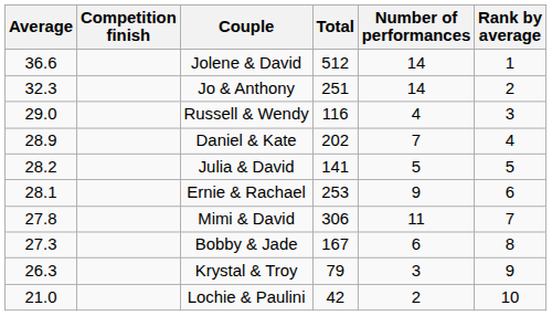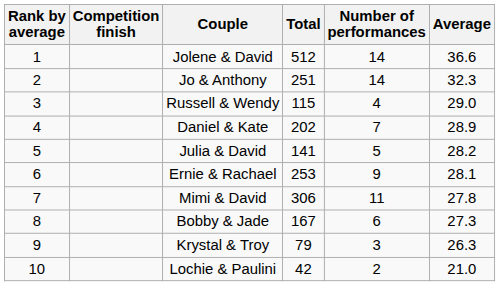columns swapped: Rank by average <-> Average
Russell & Wendy | Total: 116 -> 115
